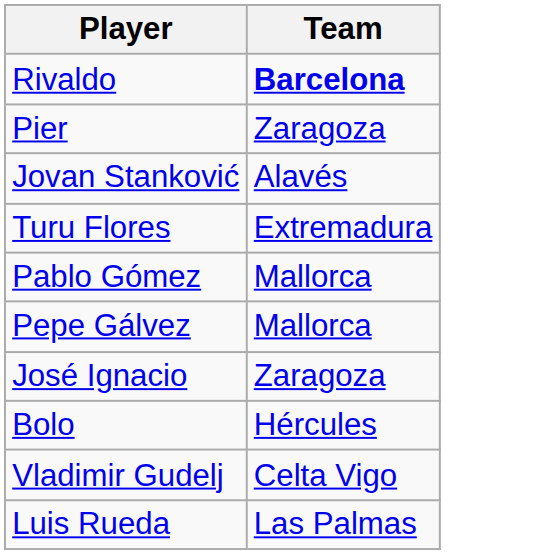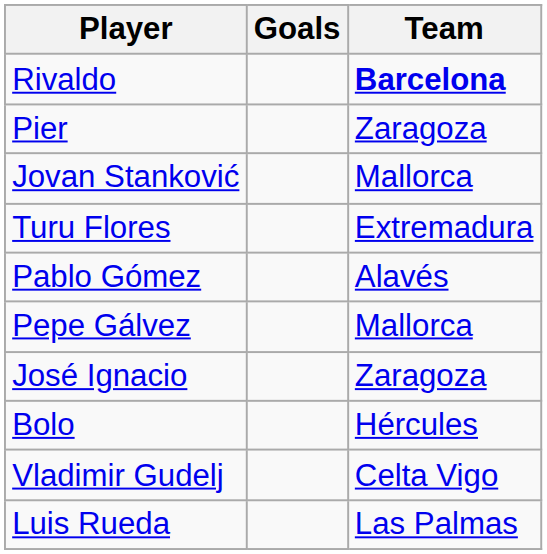+ column: Goals
Jovan Stanković | Team: Alavés -> Mallorca
Pablo Gómez | Team: Mallorca -> Alavés
